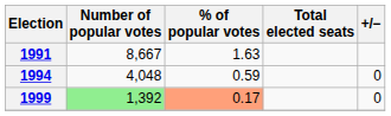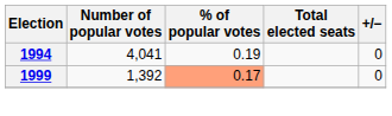- row: 1991 | 8,667 | 1.63
1994 | Number of popular votes: 4,048 -> 4,041
1994 | % of popular votes: 0.59 -> 0.19
1999 | Number of popular votes: lightgreen background -> no background
